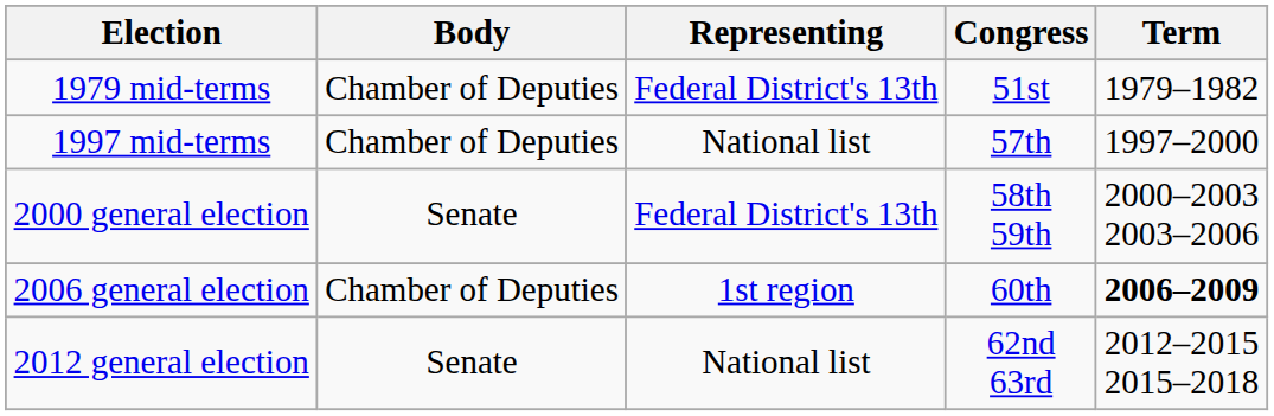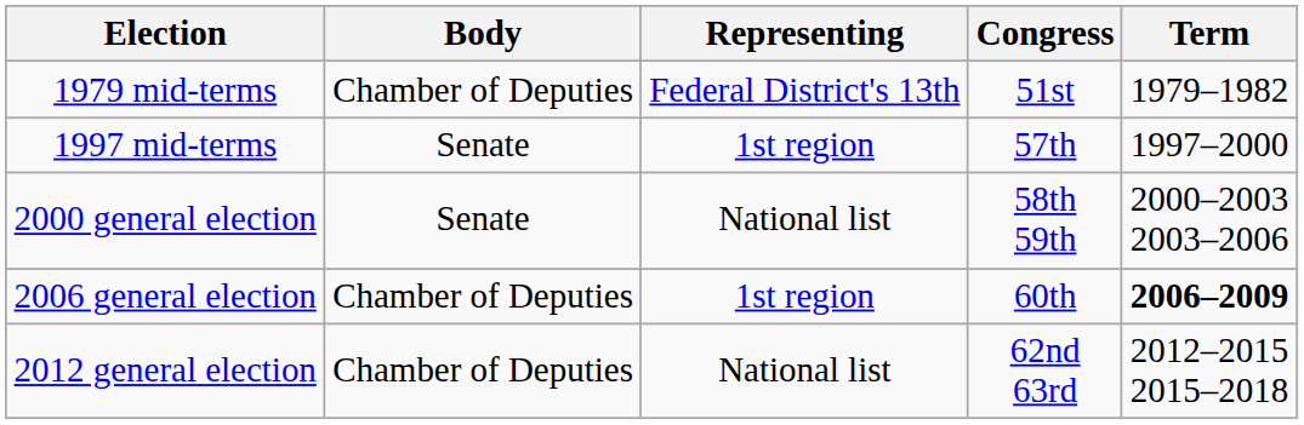1997 mid-terms | Body: Chamber of Deputies -> Senate
1997 mid-terms | Representing: National list -> 1st region
2000 general election | Representing: Federal District's 13th -> National list
2012 general election | Body: Senate -> Chamber of Deputies
